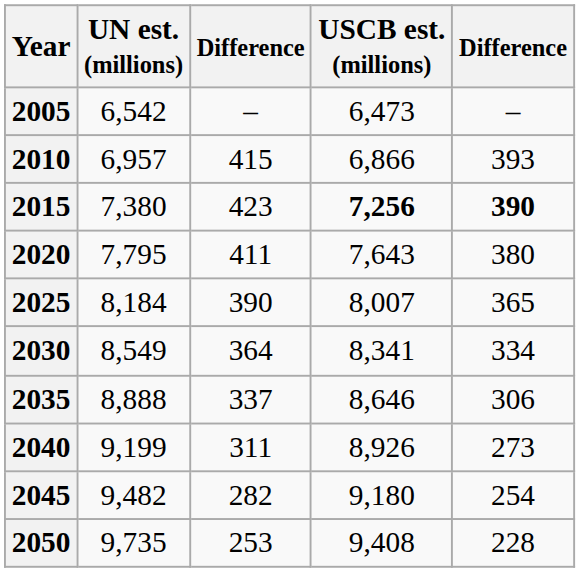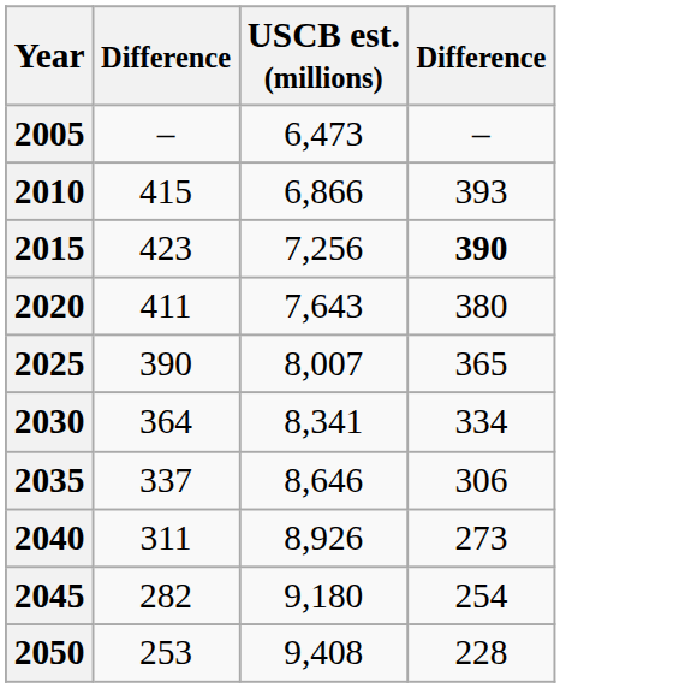- column: UN est. (millions) | 6,542 | 6,957 | 7,380 | 7,795 | 8,184 | 8,549 | 8,888 | 9,199 | 9,482 | 9,735
2015 | USCB est. (millions): bold -> normal
